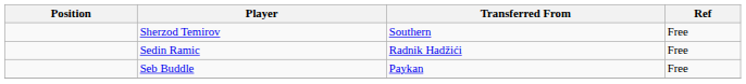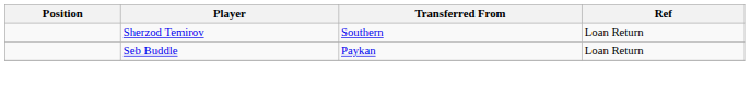Sherzod Temirov | Ref: Free -> Loan Return
- row: Sedin Ramic | Radnik Hadžići | Free
Seb Buddle | Ref: Free -> Loan Return
